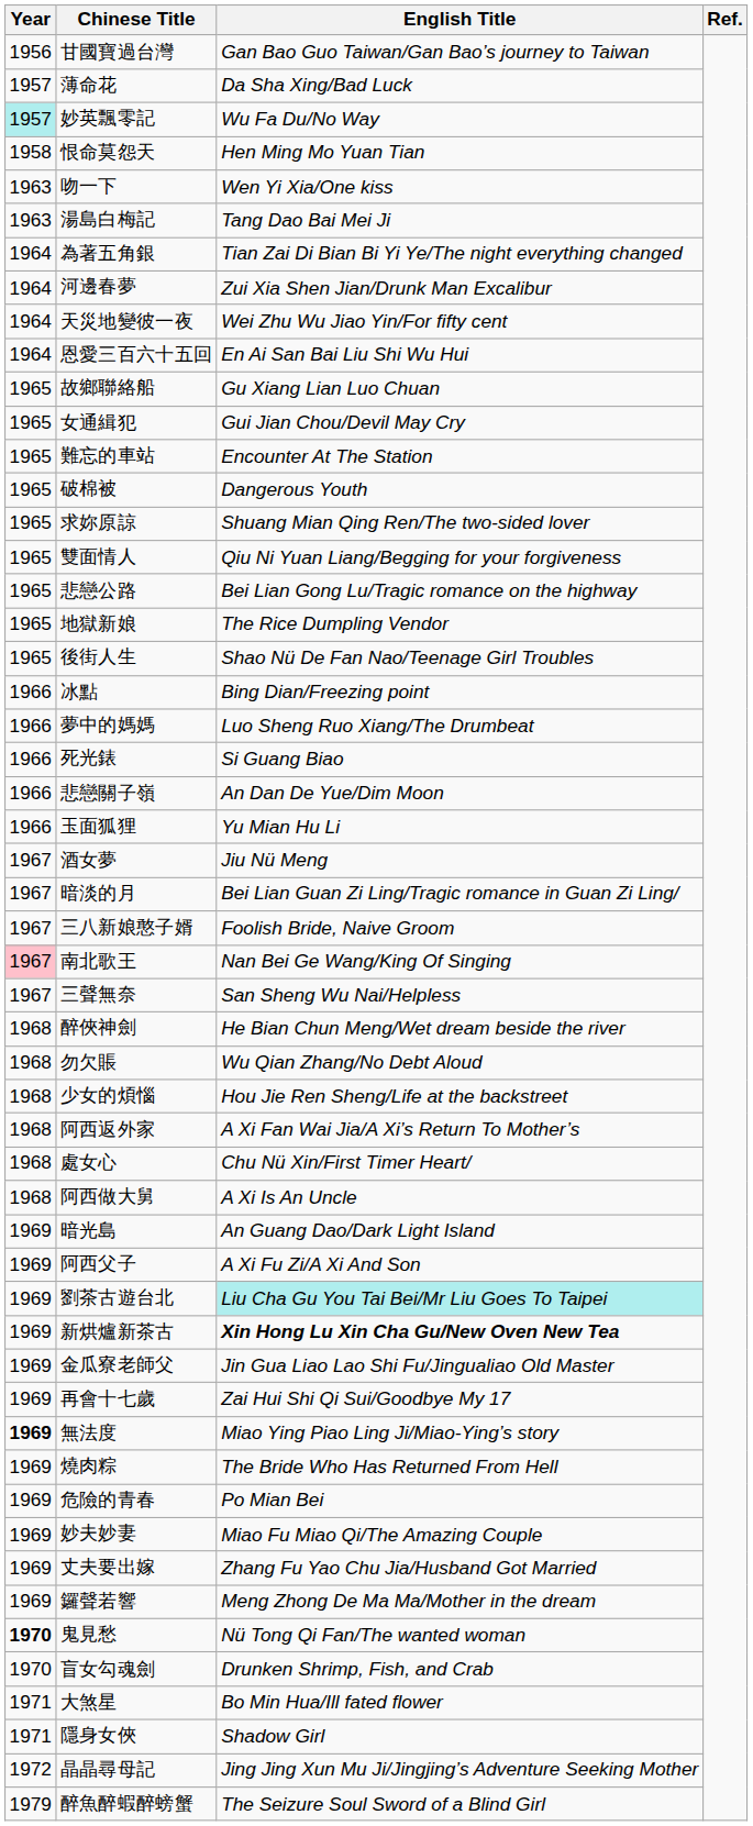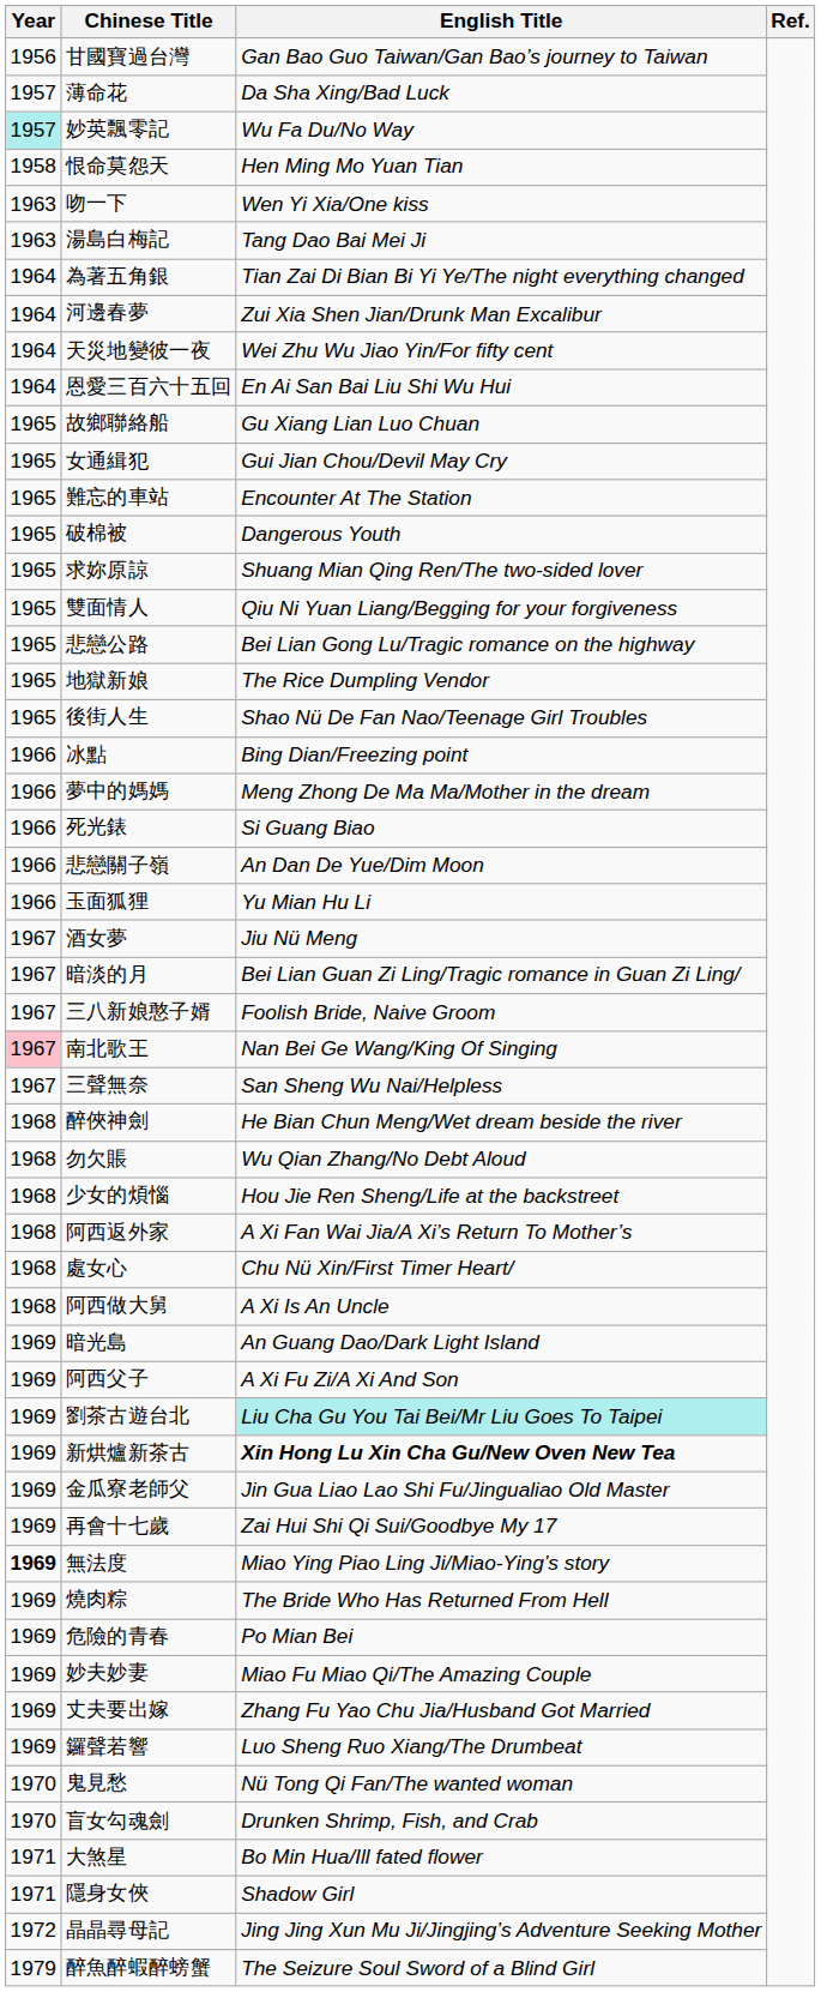夢中的媽媽 | English Title: Luo Sheng Ruo Xiang/The Drumbeat -> Meng Zhong De Ma Ma/Mother in the dream
鑼聲若響 | English Title: Meng Zhong De Ma Ma/Mother in the dream -> Luo Sheng Ruo Xiang/The Drumbeat
鬼見愁 | Year: bold -> normal
